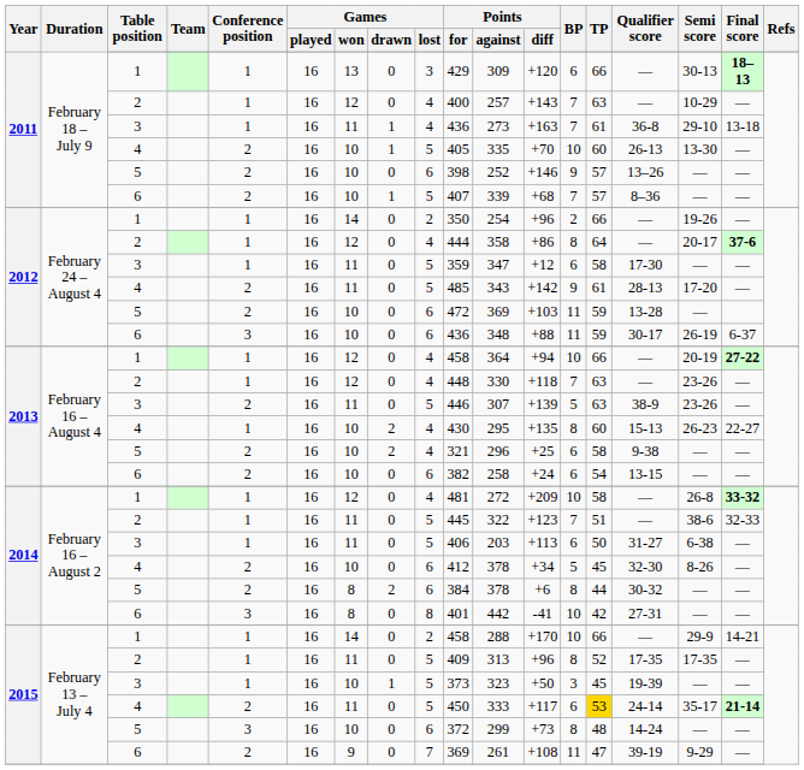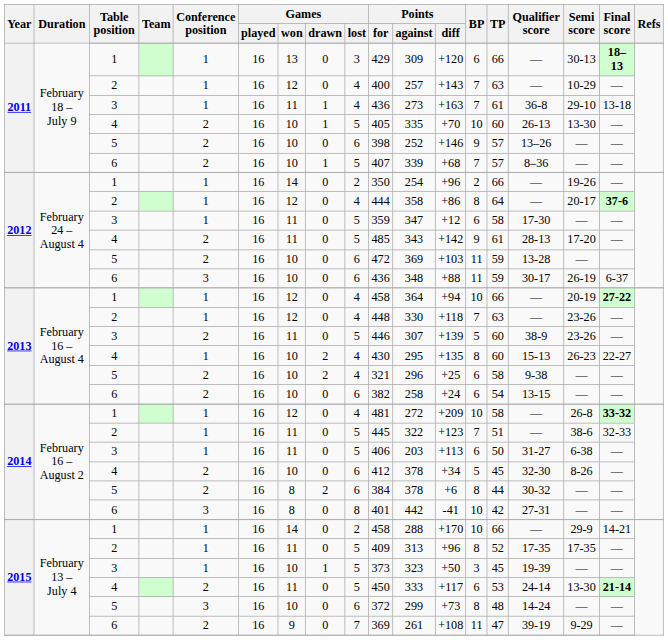2013 / 3 | TP: 63 -> 60
2015 / 4 | TP: gold background -> no background
2015 / 4 | Semi score: 35-17 -> 13-30
